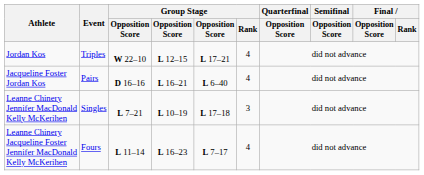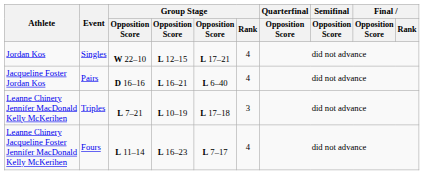Jordan Kos | Event: Triples -> Singles
Leanne Chinery Jennifer MacDonald Kelly McKerihen | Event: Singles -> Triples
